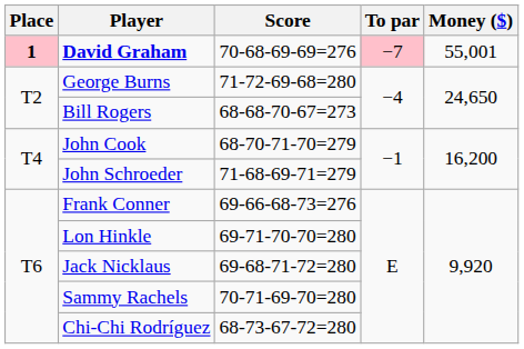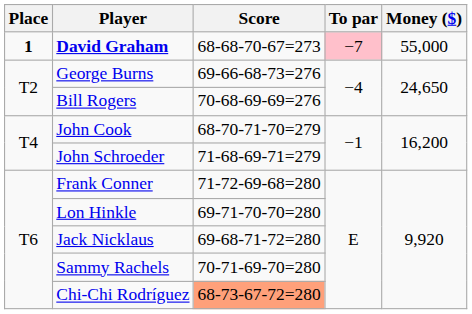David Graham | Place: pink background -> no background
David Graham | Score: 70-68-69-69=276 -> 68-68-70-67=273
David Graham | Money ($): 55,001 -> 55,000
George Burns | Score: 71-72-69-68=280 -> 69-66-68-73=276
Bill Rogers | Score: 68-68-70-67=273 -> 70-68-69-69=276
Frank Conner | Score: 69-66-68-73=276 -> 71-72-69-68=280
Chi-Chi Rodríguez | Score: no background -> lightsalmon background
